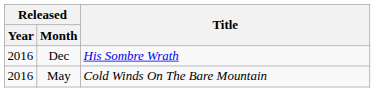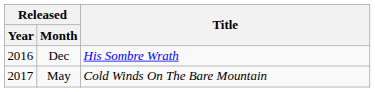May | Released / Year: 2016 -> 2017
